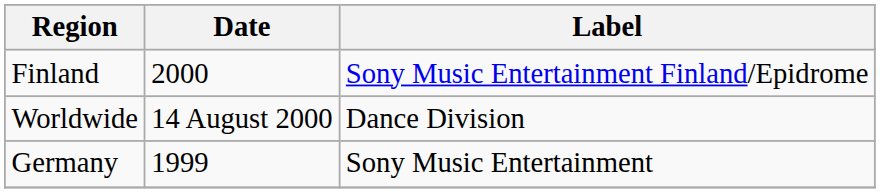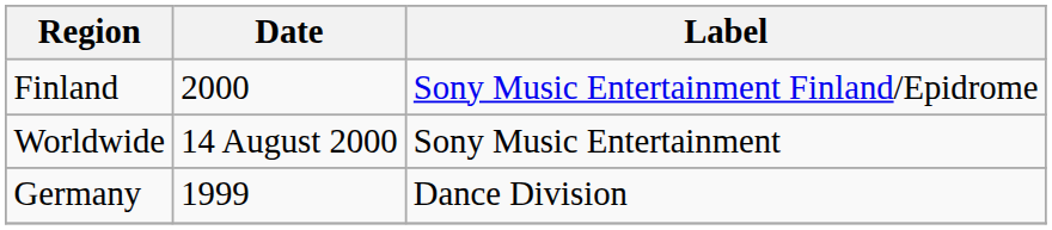Worldwide | Label: Dance Division -> Sony Music Entertainment
Germany | Label: Sony Music Entertainment -> Dance Division
